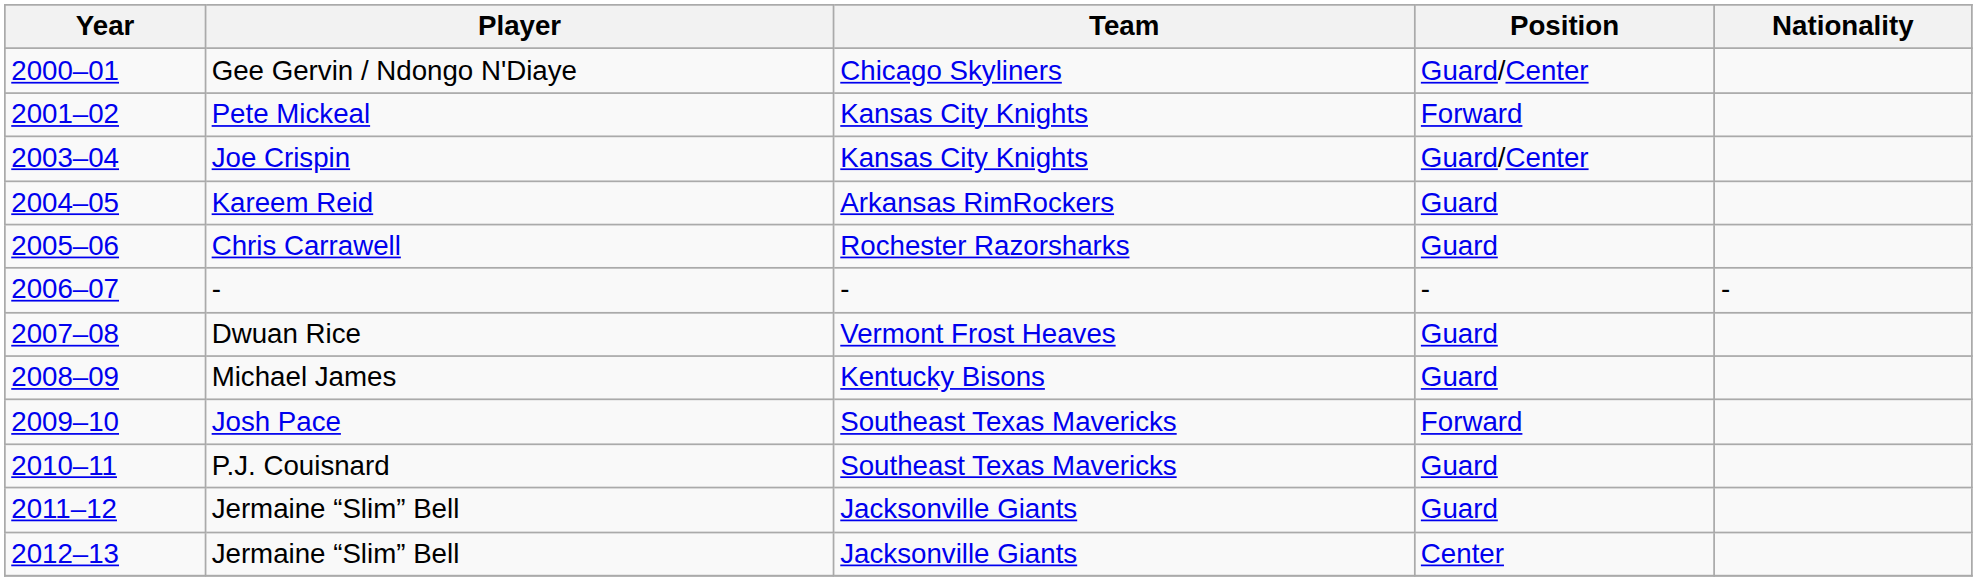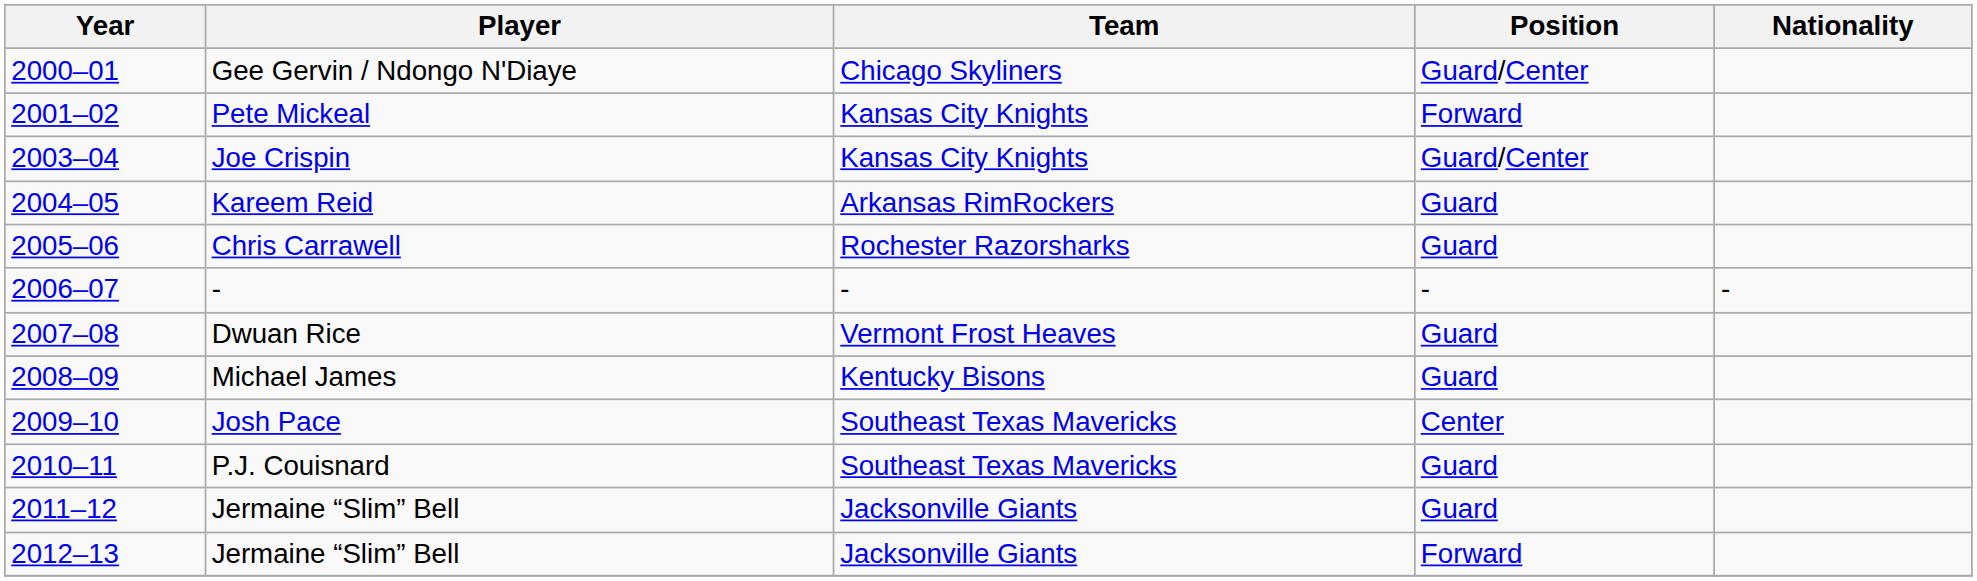Josh Pace | Position: Forward -> Center
2012–13 / Jermaine “Slim” Bell | Position: Center -> Forward
